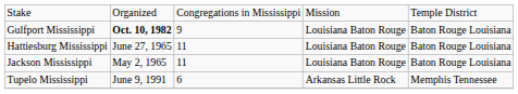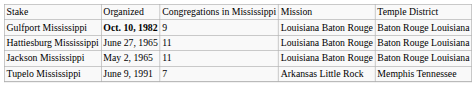Tupelo Mississippi | column 3: 6 -> 7
